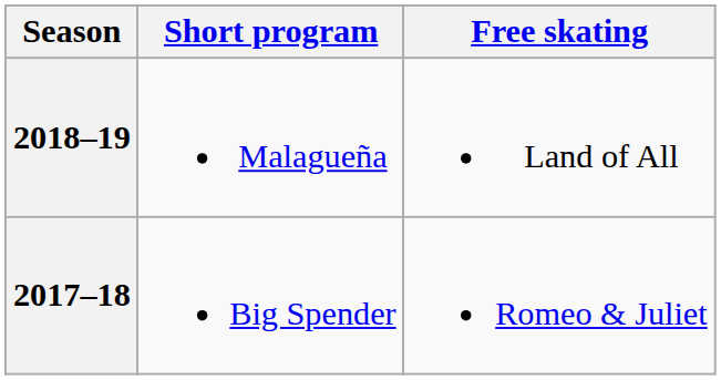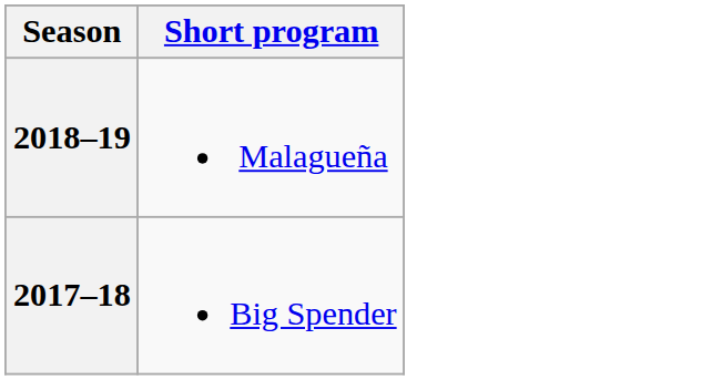- column: Free skating | Land of All | Romeo & Juliet
